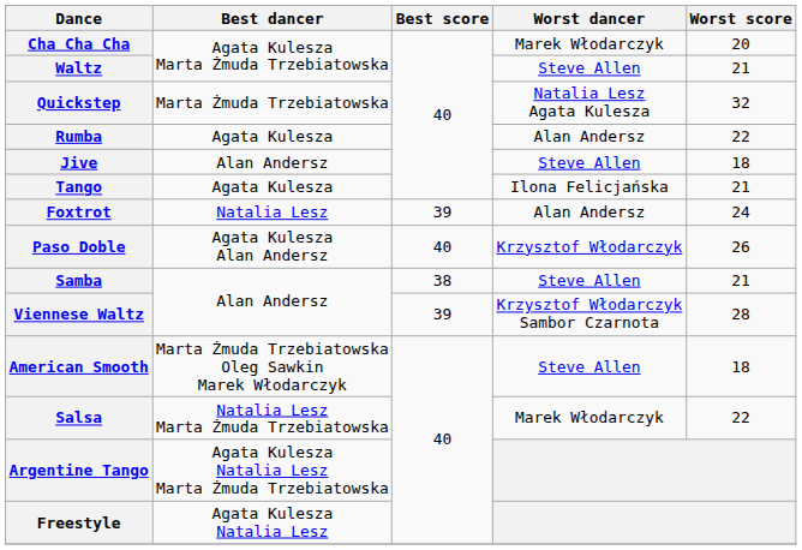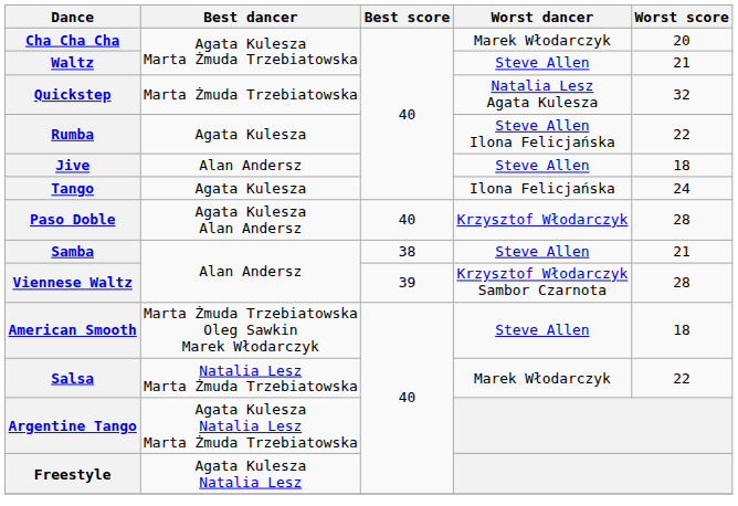Rumba | Worst dancer: Alan Andersz -> Steve Allen Ilona Felicjańska
Tango | Worst score: 21 -> 24
- row: Foxtrot | Natalia Lesz | 39 | Alan Andersz | 24
Paso Doble | Worst score: 26 -> 28
